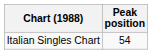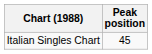Italian Singles Chart | Peak position: 54 -> 45
